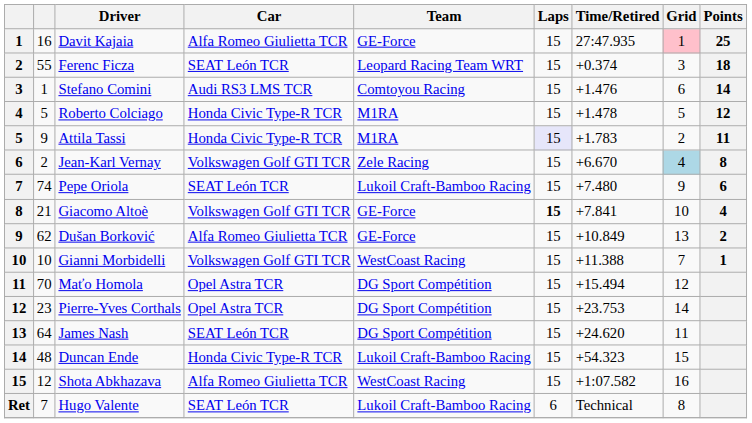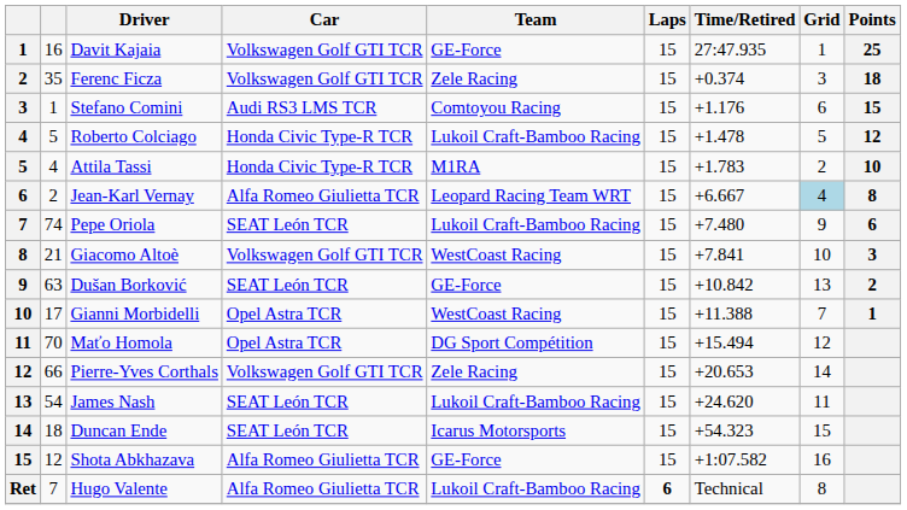Davit Kajaia | Car: Alfa Romeo Giulietta TCR -> Volkswagen Golf GTI TCR
Davit Kajaia | Grid: pink background -> no background
Ferenc Ficza | column 2: 55 -> 35
Ferenc Ficza | Car: SEAT León TCR -> Volkswagen Golf GTI TCR
Ferenc Ficza | Team: Leopard Racing Team WRT -> Zele Racing
Stefano Comini | Time/Retired: +1.476 -> +1.176
Stefano Comini | Points: 14 -> 15
Roberto Colciago | Team: M1RA -> Lukoil Craft-Bamboo Racing
Attila Tassi | column 2: 9 -> 4
Attila Tassi | Laps: lavender background -> no background
Attila Tassi | Points: 11 -> 10
Jean-Karl Vernay | Car: Volkswagen Golf GTI TCR -> Alfa Romeo Giulietta TCR
Jean-Karl Vernay | Team: Zele Racing -> Leopard Racing Team WRT
Jean-Karl Vernay | Time/Retired: +6.670 -> +6.667
Giacomo Altoè | Team: GE-Force -> WestCoast Racing
Giacomo Altoè | Laps: bold -> normal
Giacomo Altoè | Points: 4 -> 3
Dušan Borković | column 2: 62 -> 63
Dušan Borković | Car: Alfa Romeo Giulietta TCR -> SEAT León TCR
Dušan Borković | Time/Retired: +10.849 -> +10.842
Gianni Morbidelli | column 2: 10 -> 17
Gianni Morbidelli | Car: Volkswagen Golf GTI TCR -> Opel Astra TCR
Pierre-Yves Corthals | column 2: 23 -> 66
Pierre-Yves Corthals | Car: Opel Astra TCR -> Volkswagen Golf GTI TCR
Pierre-Yves Corthals | Team: DG Sport Compétition -> Zele Racing
Pierre-Yves Corthals | Time/Retired: +23.753 -> +20.653
James Nash | column 2: 64 -> 54
James Nash | Team: DG Sport Compétition -> Lukoil Craft-Bamboo Racing
Duncan Ende | column 2: 48 -> 18
Duncan Ende | Car: Honda Civic Type-R TCR -> SEAT León TCR
Duncan Ende | Team: Lukoil Craft-Bamboo Racing -> Icarus Motorsports
Shota Abkhazava | Team: WestCoast Racing -> GE-Force
Hugo Valente | Car: SEAT León TCR -> Alfa Romeo Giulietta TCR
Hugo Valente | Laps: normal -> bold
